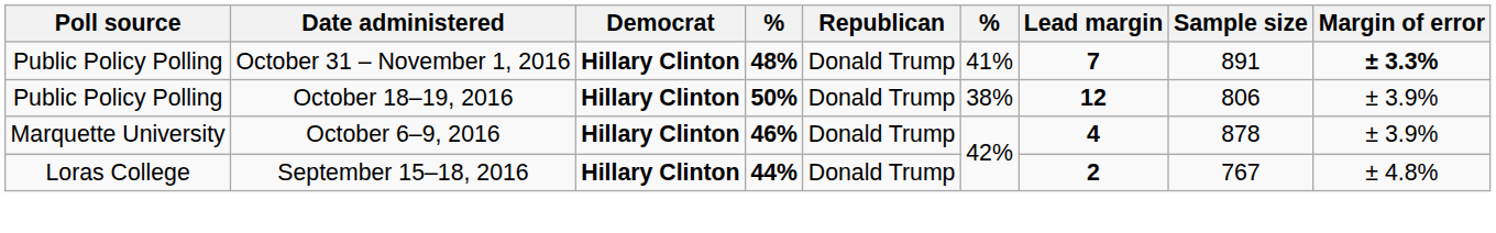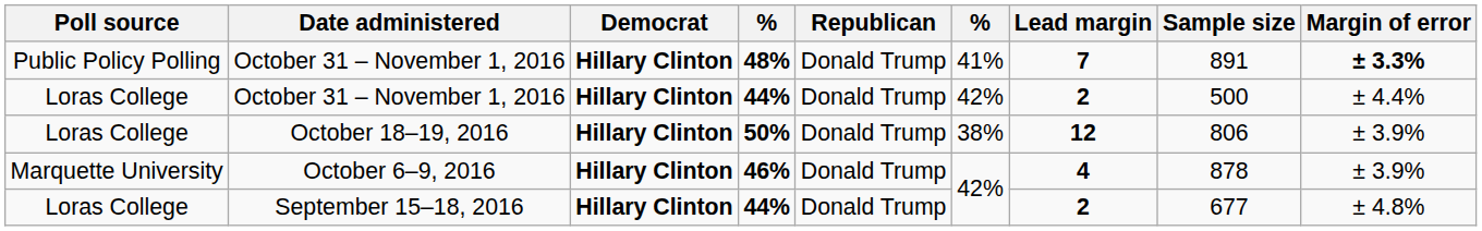+ row: Loras College | October 31 – November 1, 2016 | Hillary Clinton | 44% | Donald Trump | 42% | 2 | 500 | ± 4.4%
October 18–19, 2016 | Poll source: Public Policy Polling -> Loras College
September 15–18, 2016 | Sample size: 767 -> 677
